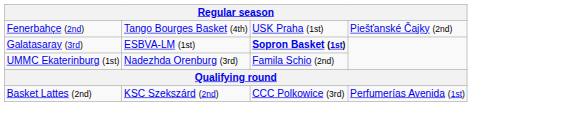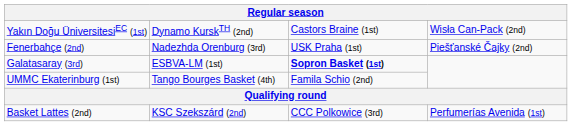+ row: Yakın Doğu ÜniversitesiEC (1st) | Dynamo KurskTH (2nd) | Castors Braine (1st) | Wisła Can-Pack (2nd)
Fenerbahçe (2nd) | column 2: Tango Bourges Basket (4th) -> Nadezhda Orenburg (3rd)
UMMC Ekaterinburg (1st) | column 2: Nadezhda Orenburg (3rd) -> Tango Bourges Basket (4th)
